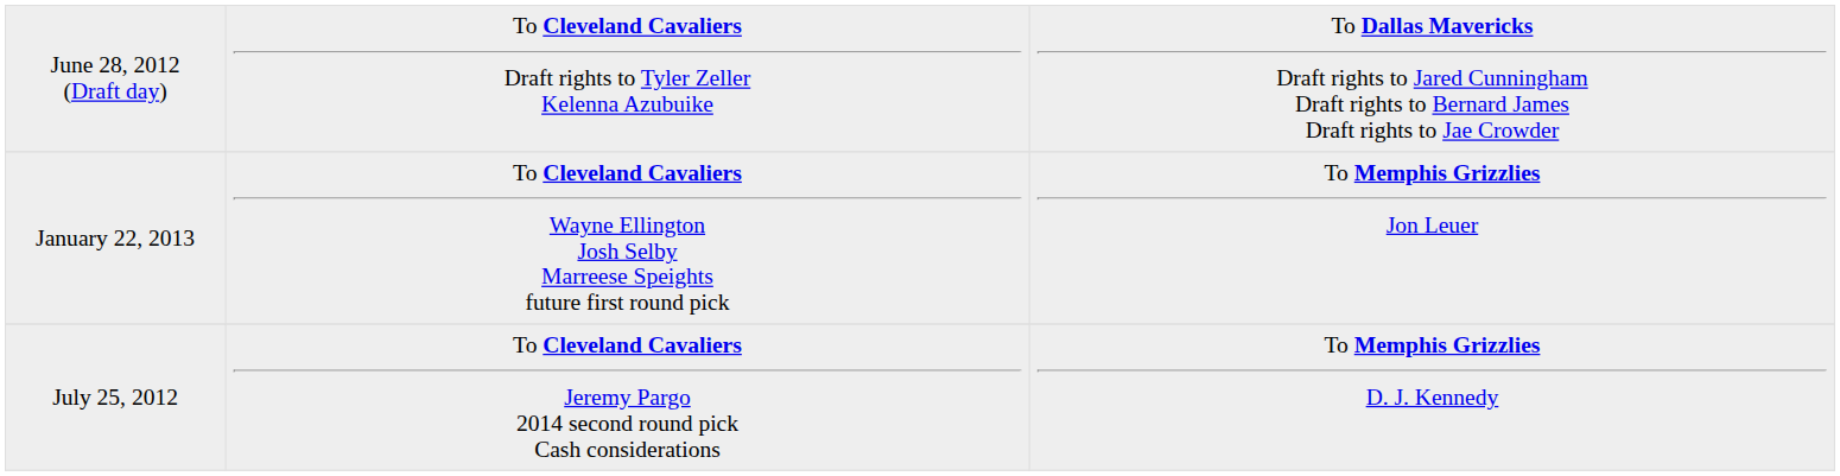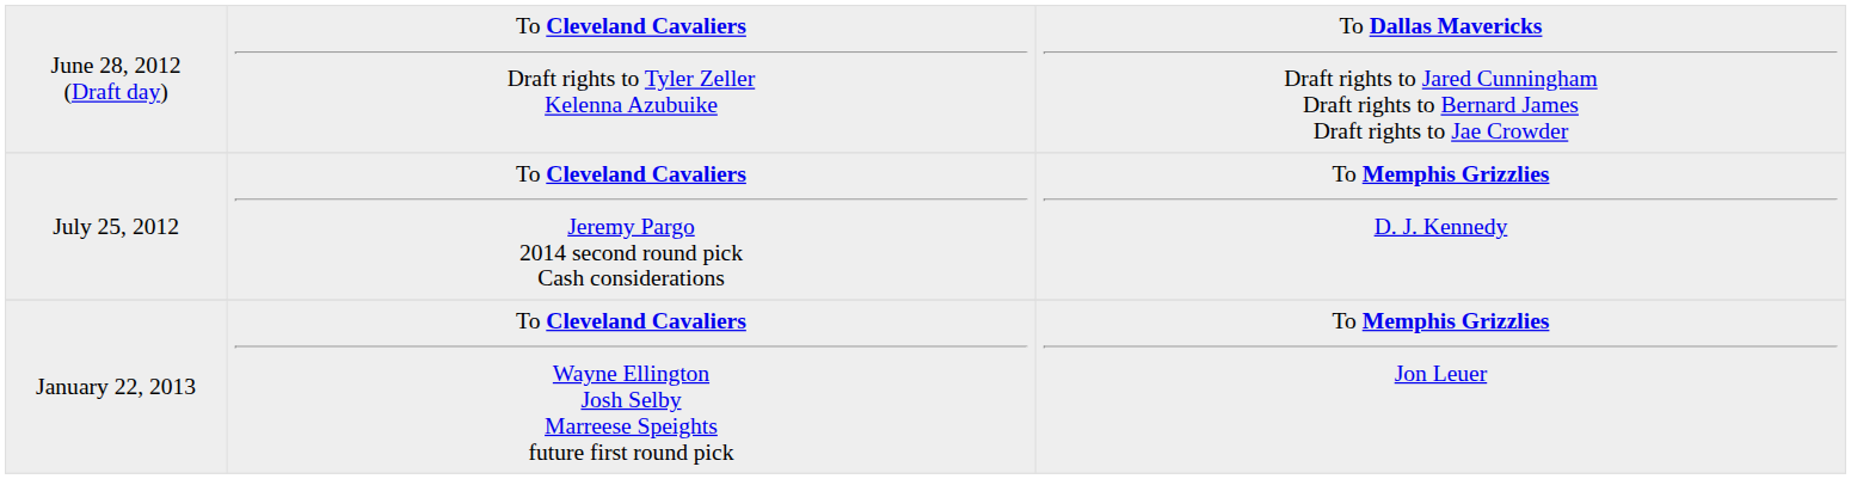rows swapped: July 25, 2012 <-> January 22, 2013
